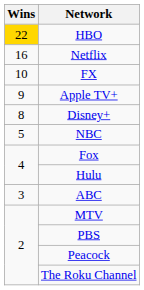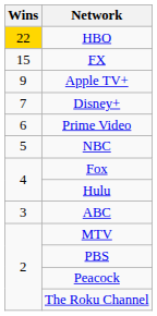- row: 16 | Netflix
FX | Wins: 10 -> 15
Disney+ | Wins: 8 -> 7
+ row: 6 | Prime Video
